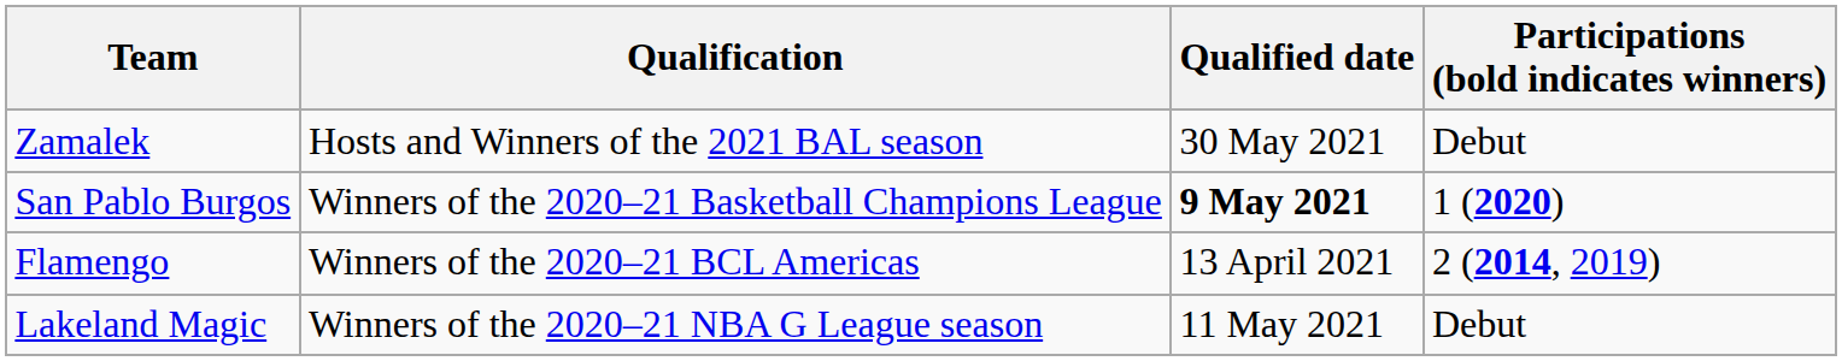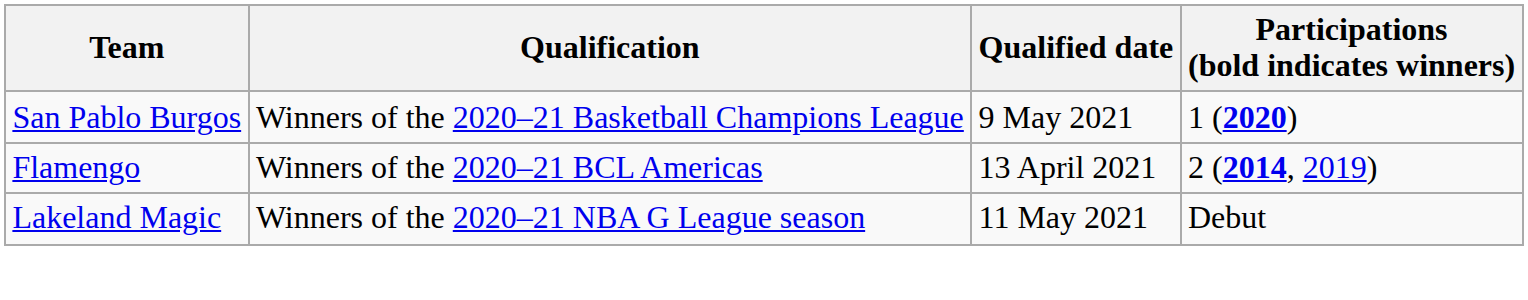- row: Zamalek | Hosts and Winners of the 2021 BAL season | 30 May 2021 | Debut
San Pablo Burgos | Qualified date: bold -> normal
